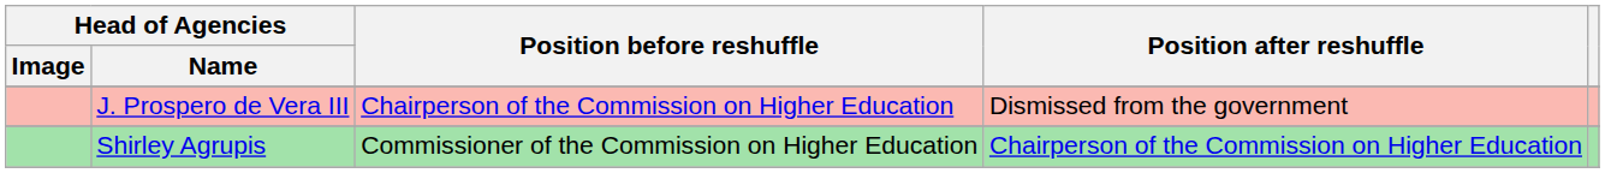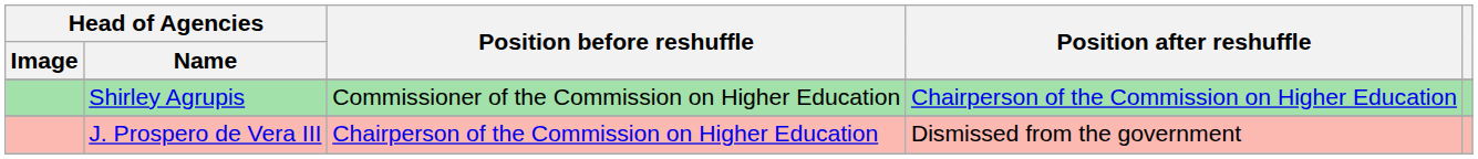rows swapped: Shirley Agrupis <-> J. Prospero de Vera III
